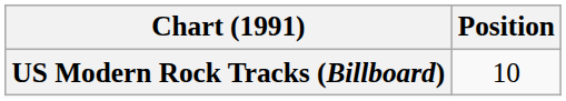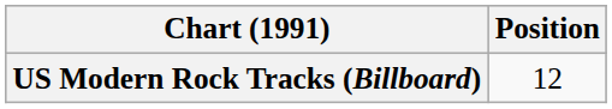US Modern Rock Tracks (Billboard) | Position: 10 -> 12
